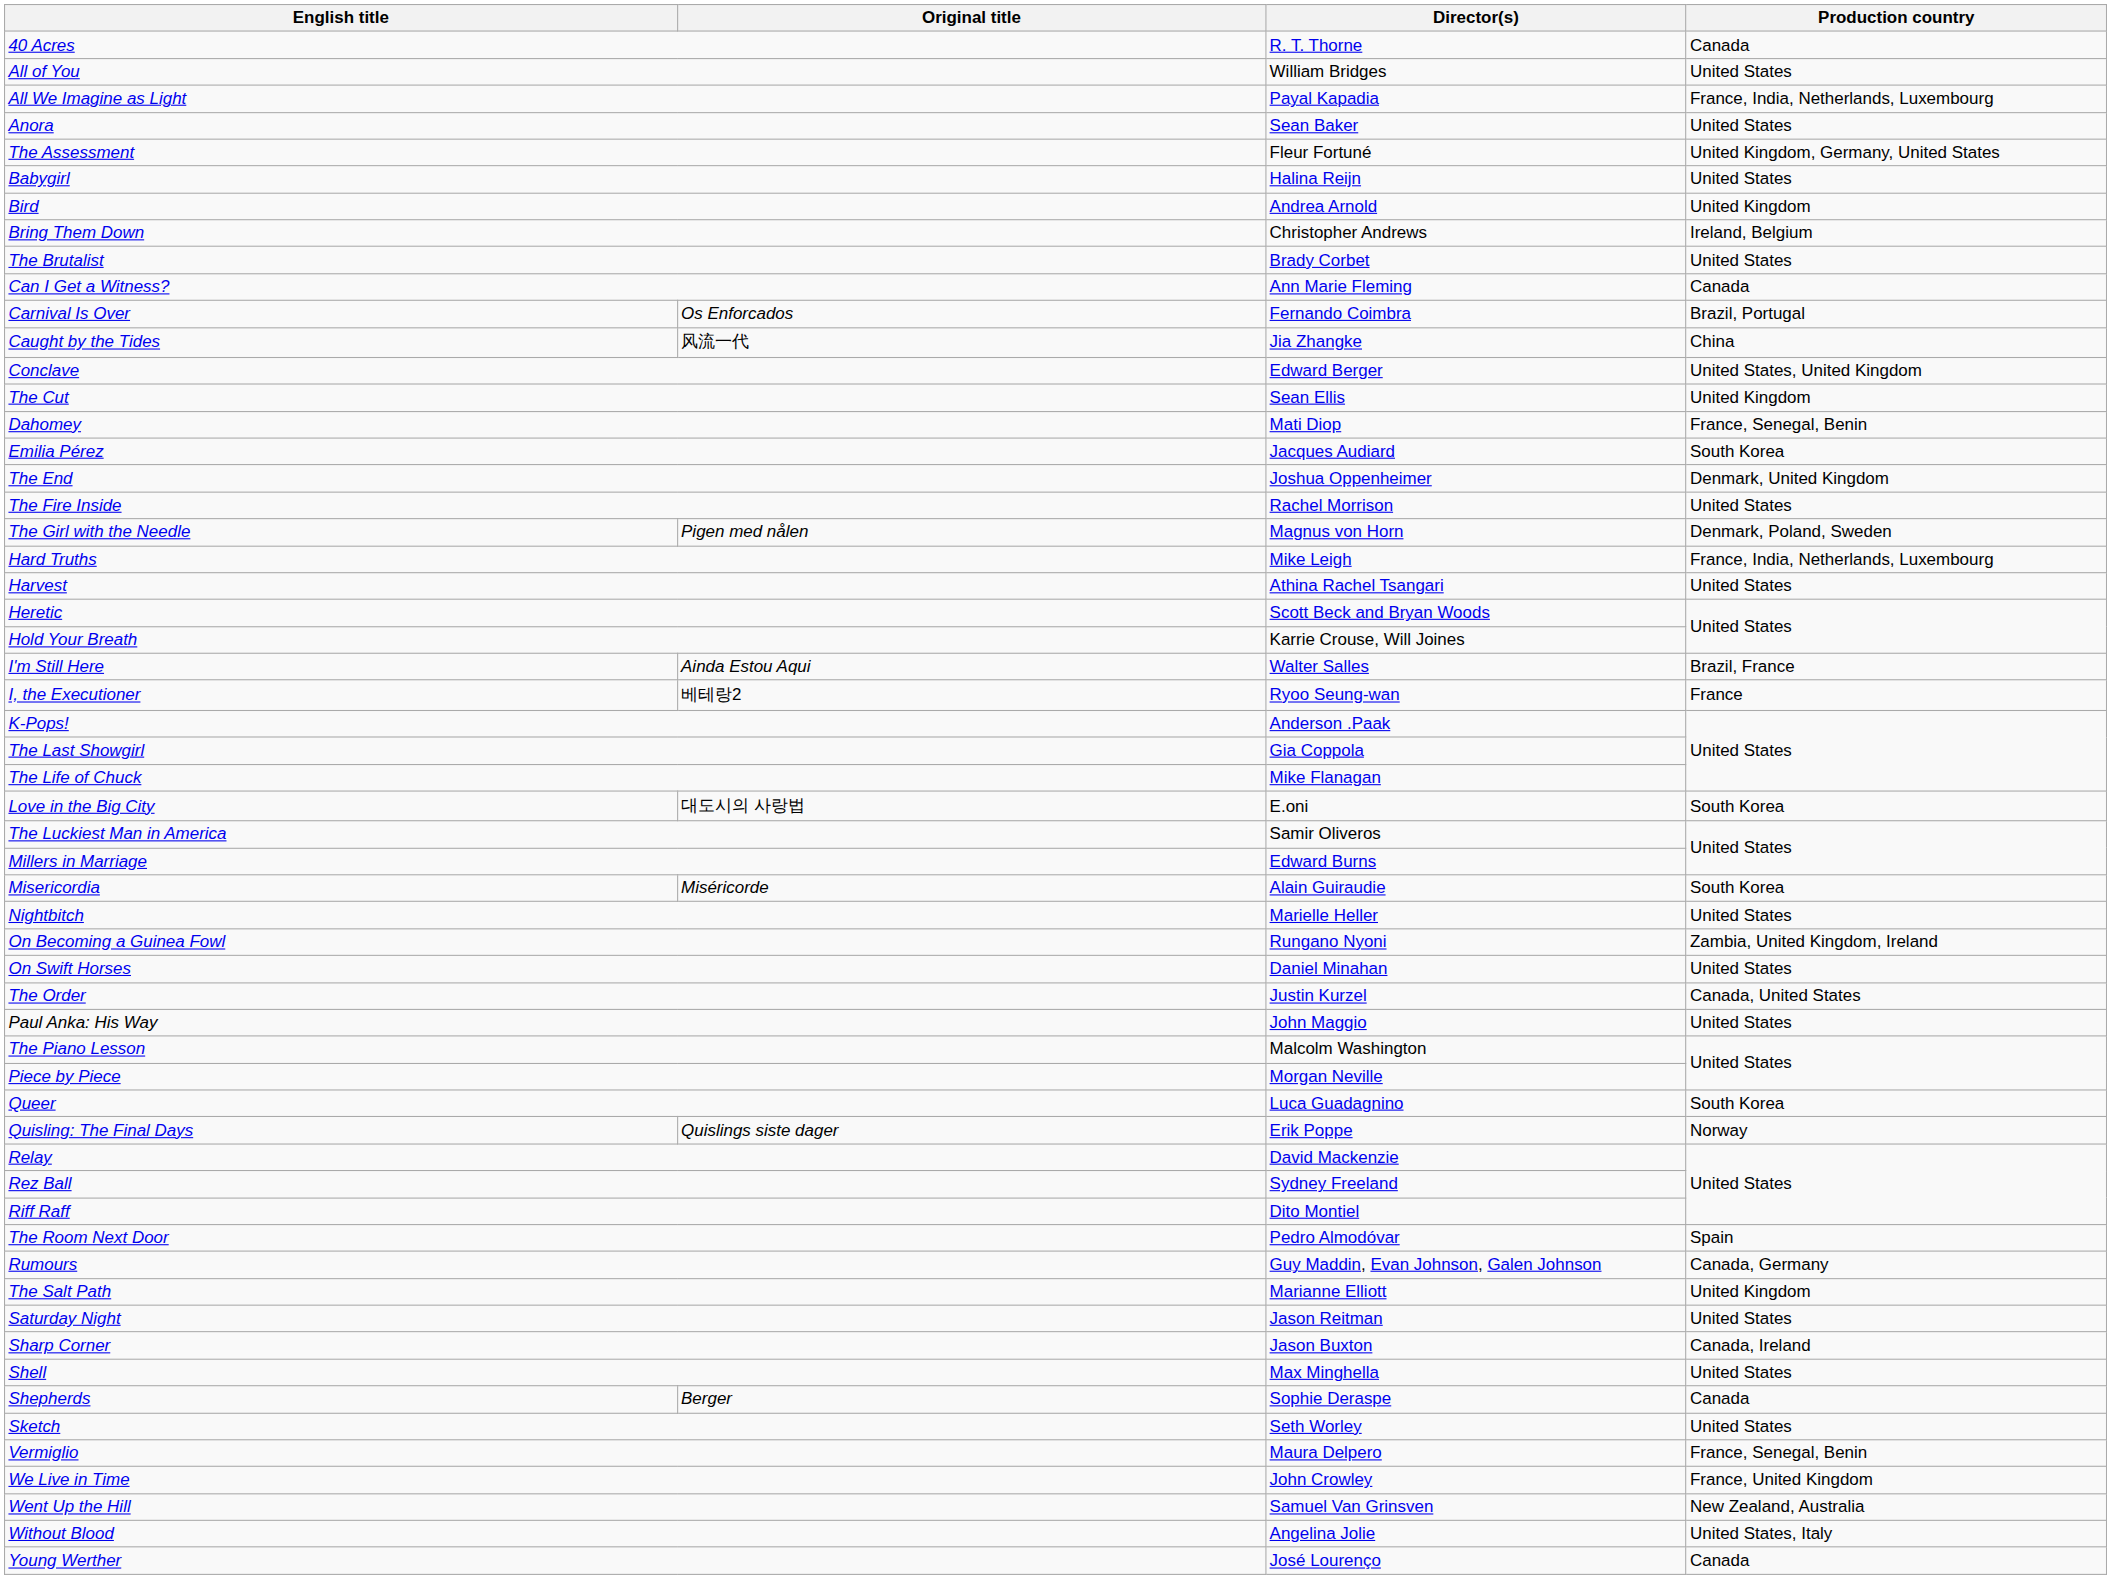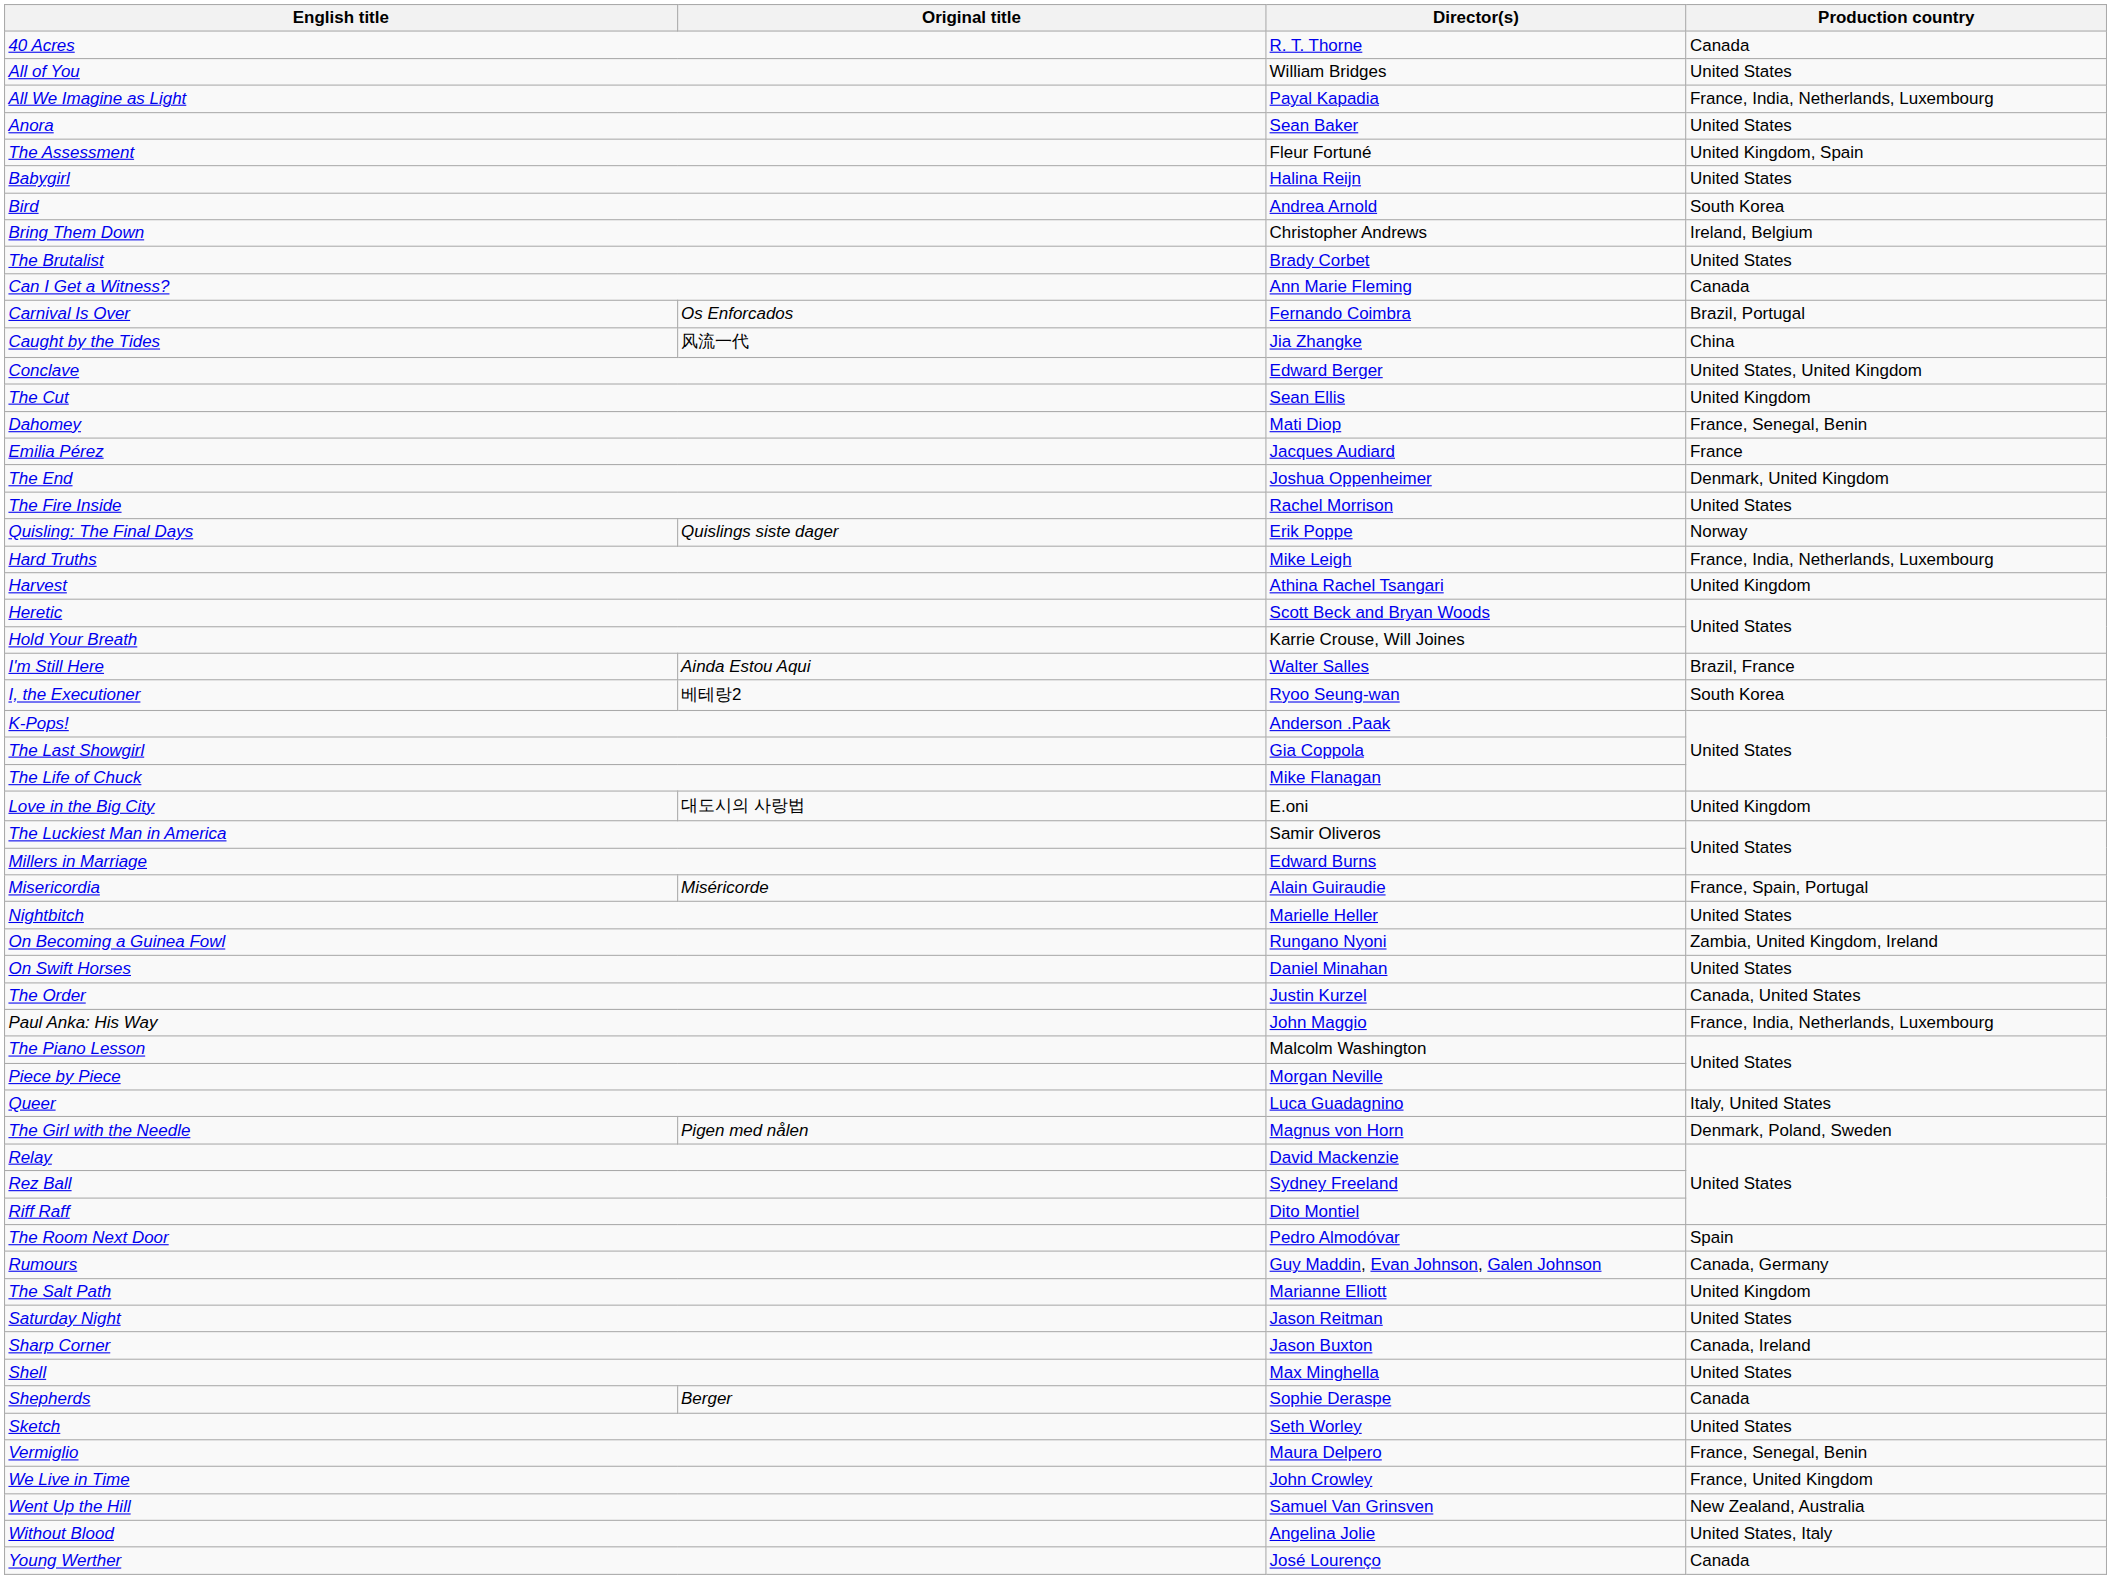The Assessment | Production country: United Kingdom, Germany, United States -> United Kingdom, Spain
Bird | Production country: United Kingdom -> South Korea
Emilia Pérez | Production country: South Korea -> France
rows swapped: The Girl with the Needle <-> Quisling: The Final Days
Harvest | Production country: United States -> United Kingdom
I, the Executioner | Production country: France -> South Korea
Love in the Big City | Production country: South Korea -> United Kingdom
Misericordia | Production country: South Korea -> France, Spain, Portugal
Paul Anka: His Way | Production country: United States -> France, India, Netherlands, Luxembourg
Queer | Production country: South Korea -> Italy, United States
